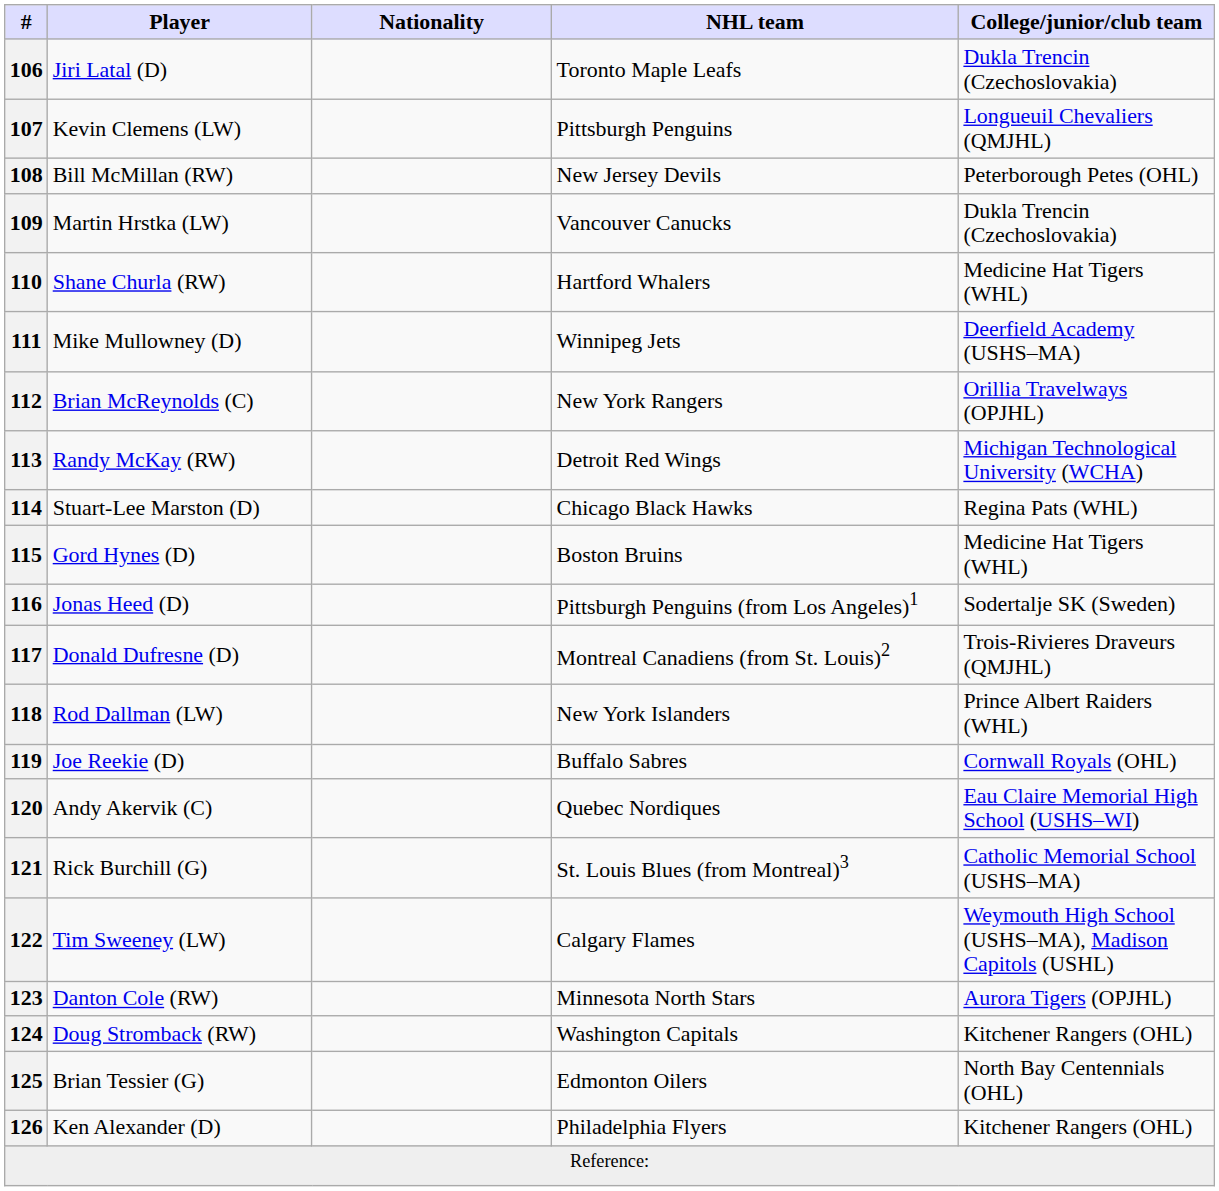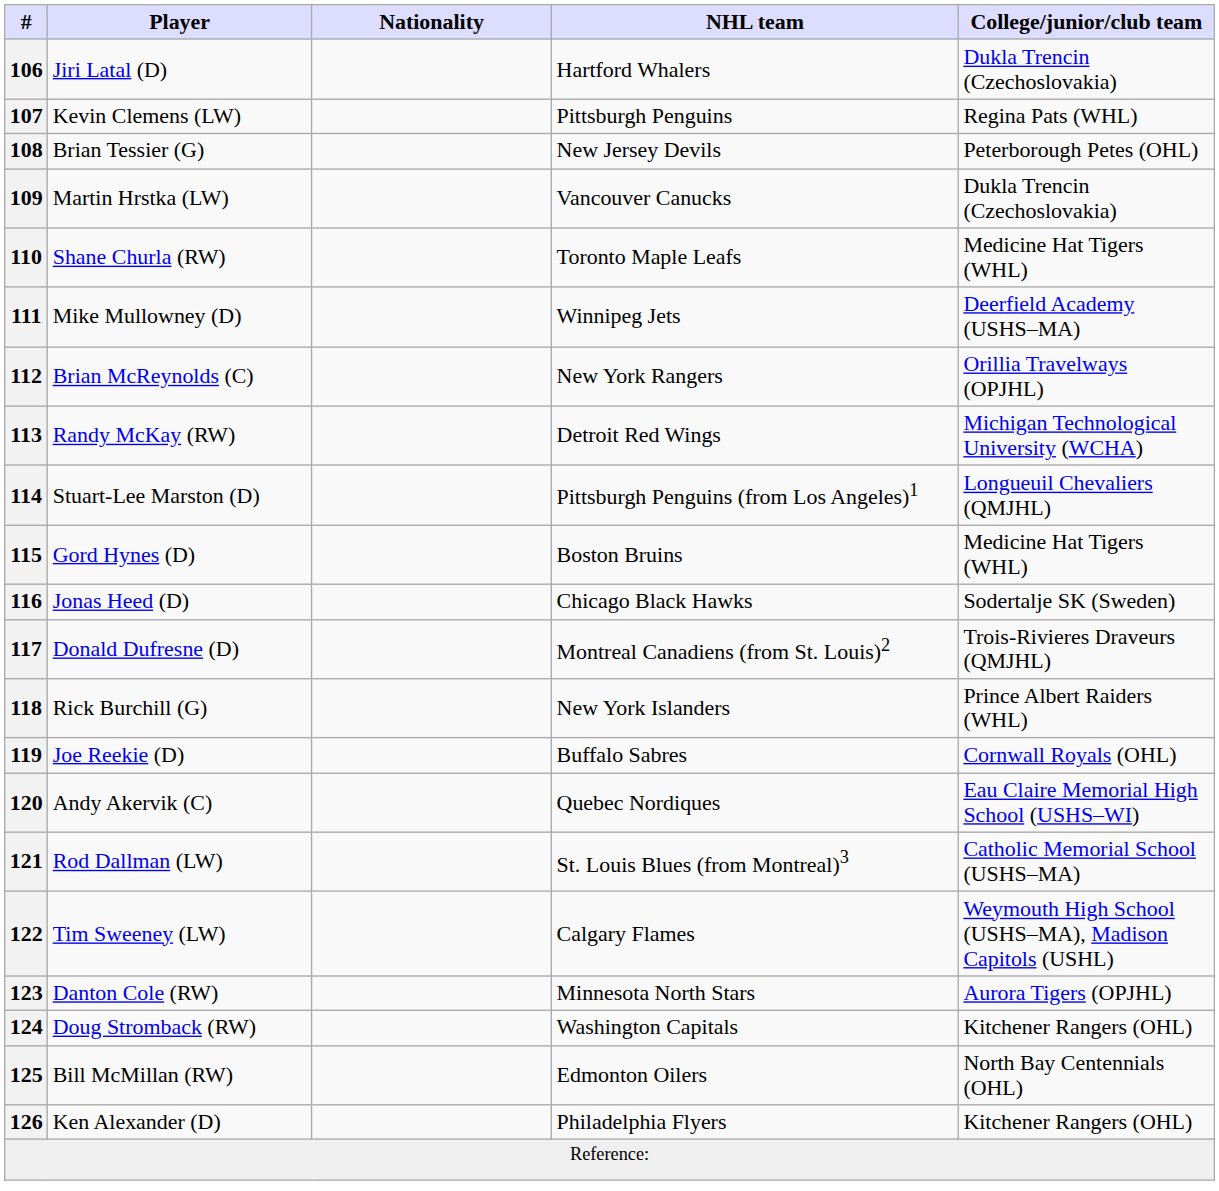106 | NHL team: Toronto Maple Leafs -> Hartford Whalers
107 | College/junior/club team: Longueuil Chevaliers (QMJHL) -> Regina Pats (WHL)
108 | Player: Bill McMillan (RW) -> Brian Tessier (G)
110 | NHL team: Hartford Whalers -> Toronto Maple Leafs
114 | NHL team: Chicago Black Hawks -> Pittsburgh Penguins (from Los Angeles)1
114 | College/junior/club team: Regina Pats (WHL) -> Longueuil Chevaliers (QMJHL)
116 | NHL team: Pittsburgh Penguins (from Los Angeles)1 -> Chicago Black Hawks
118 | Player: Rod Dallman (LW) -> Rick Burchill (G)
121 | Player: Rick Burchill (G) -> Rod Dallman (LW)
125 | Player: Brian Tessier (G) -> Bill McMillan (RW)
